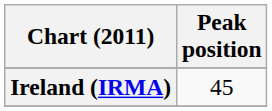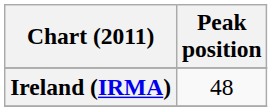Ireland (IRMA) | Peak position: 45 -> 48
